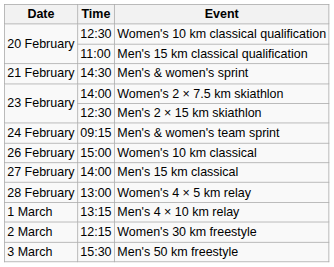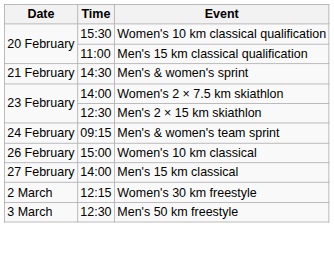Women's 10 km classical qualification | Time: 12:30 -> 15:30
- row: 28 February | 13:00 | Women's 4 × 5 km relay
- row: 1 March | 13:15 | Men's 4 × 10 km relay
Men's 50 km freestyle | Time: 15:30 -> 12:30
